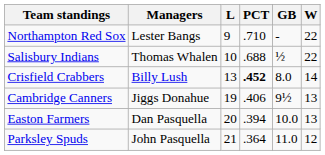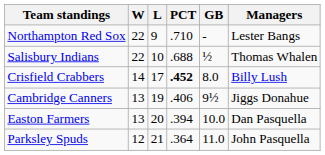columns swapped: W <-> Managers
Crisfield Crabbers | L: 13 -> 17
